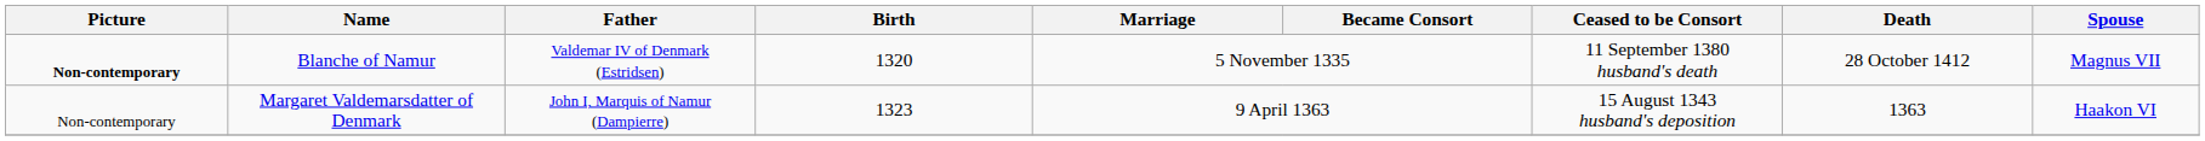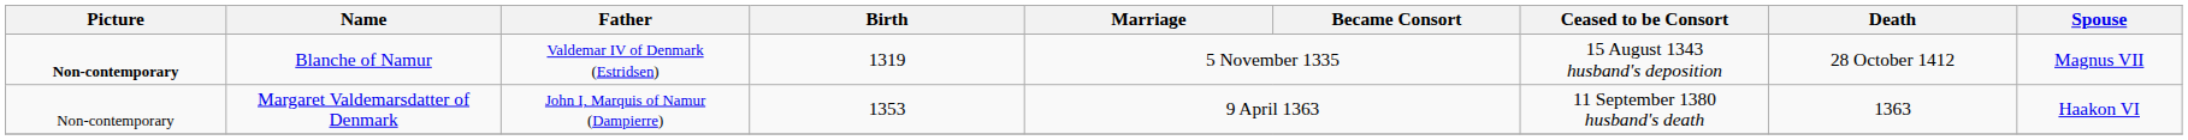Blanche of Namur | Birth: 1320 -> 1319
Blanche of Namur | Ceased to be Consort: 11 September 1380 husband's death -> 15 August 1343 husband's deposition
Margaret Valdemarsdatter of Denmark | Birth: 1323 -> 1353
Margaret Valdemarsdatter of Denmark | Ceased to be Consort: 15 August 1343 husband's deposition -> 11 September 1380 husband's death
